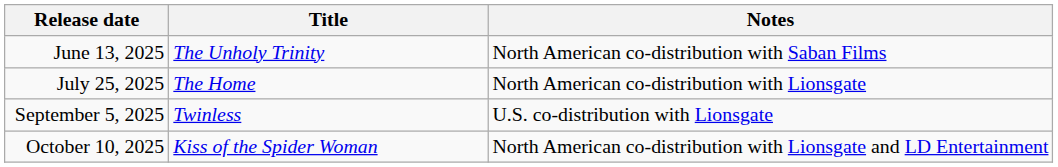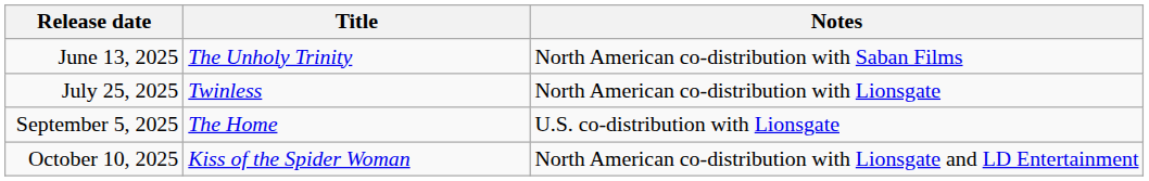July 25, 2025 | Title: The Home -> Twinless
September 5, 2025 | Title: Twinless -> The Home
